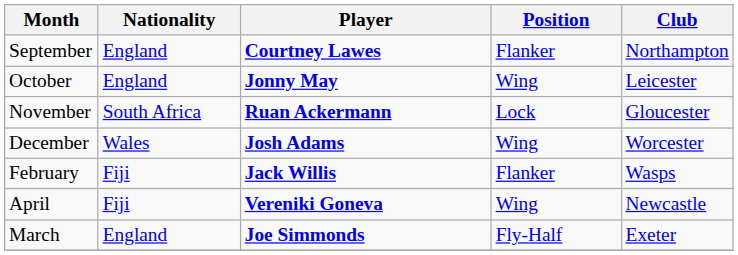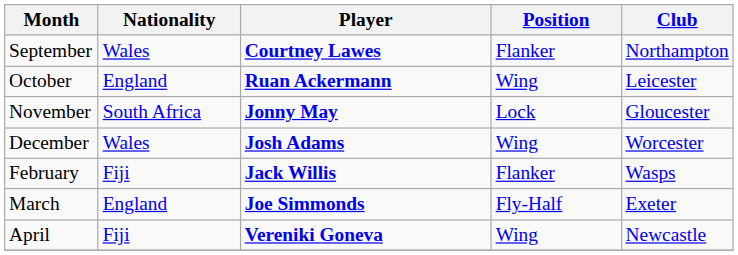September | Nationality: England -> Wales
October | Player: Jonny May -> Ruan Ackermann
November | Player: Ruan Ackermann -> Jonny May
rows swapped: March <-> April
